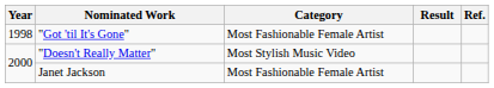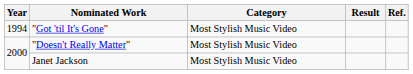"Got 'til It's Gone" | Year: 1998 -> 1994
"Got 'til It's Gone" | Category: Most Fashionable Female Artist -> Most Stylish Music Video
Janet Jackson | Category: Most Fashionable Female Artist -> Most Stylish Music Video
